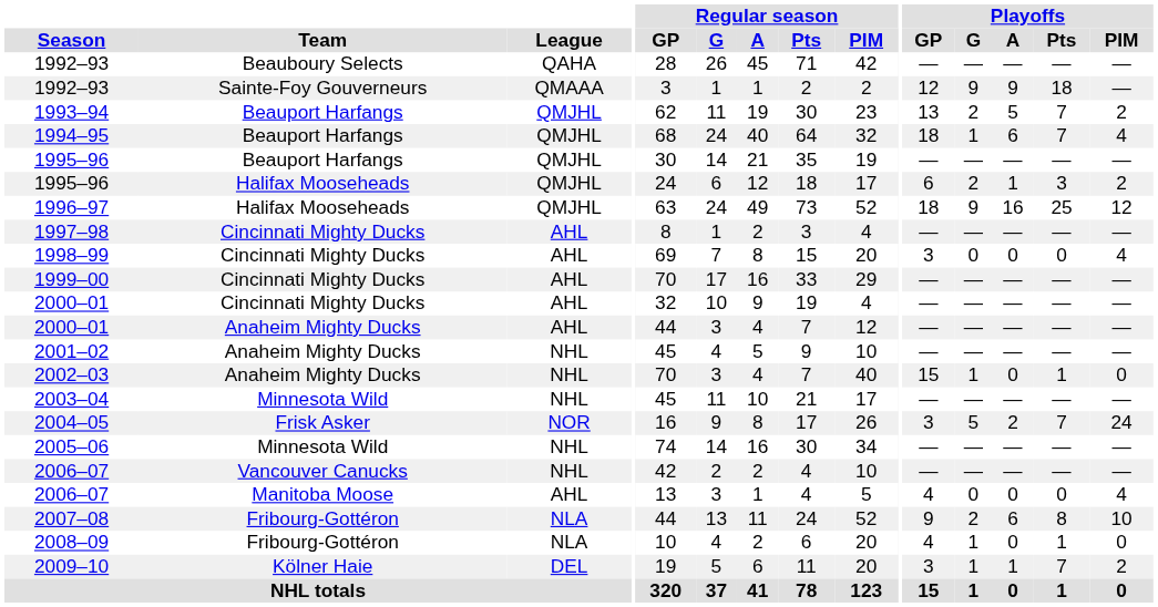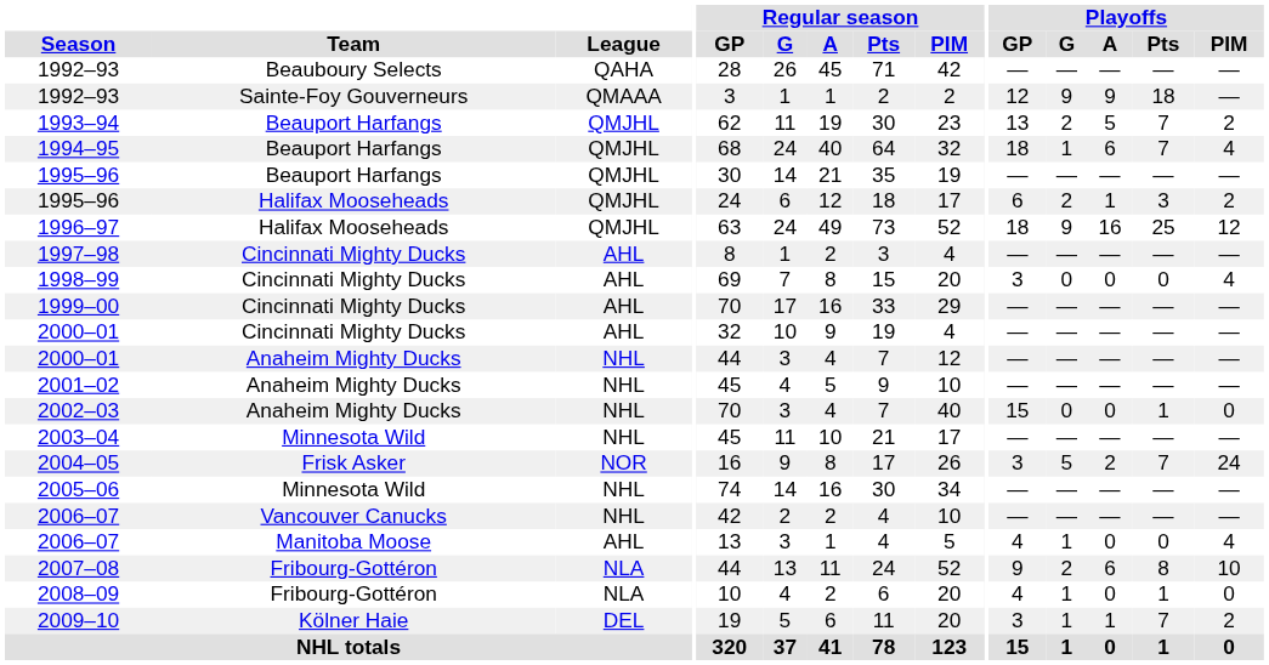2000–01 / Anaheim Mighty Ducks | League: AHL -> NHL
2002–03 | Playoffs / G: 1 -> 0
2006–07 / Manitoba Moose | Playoffs / G: 0 -> 1
